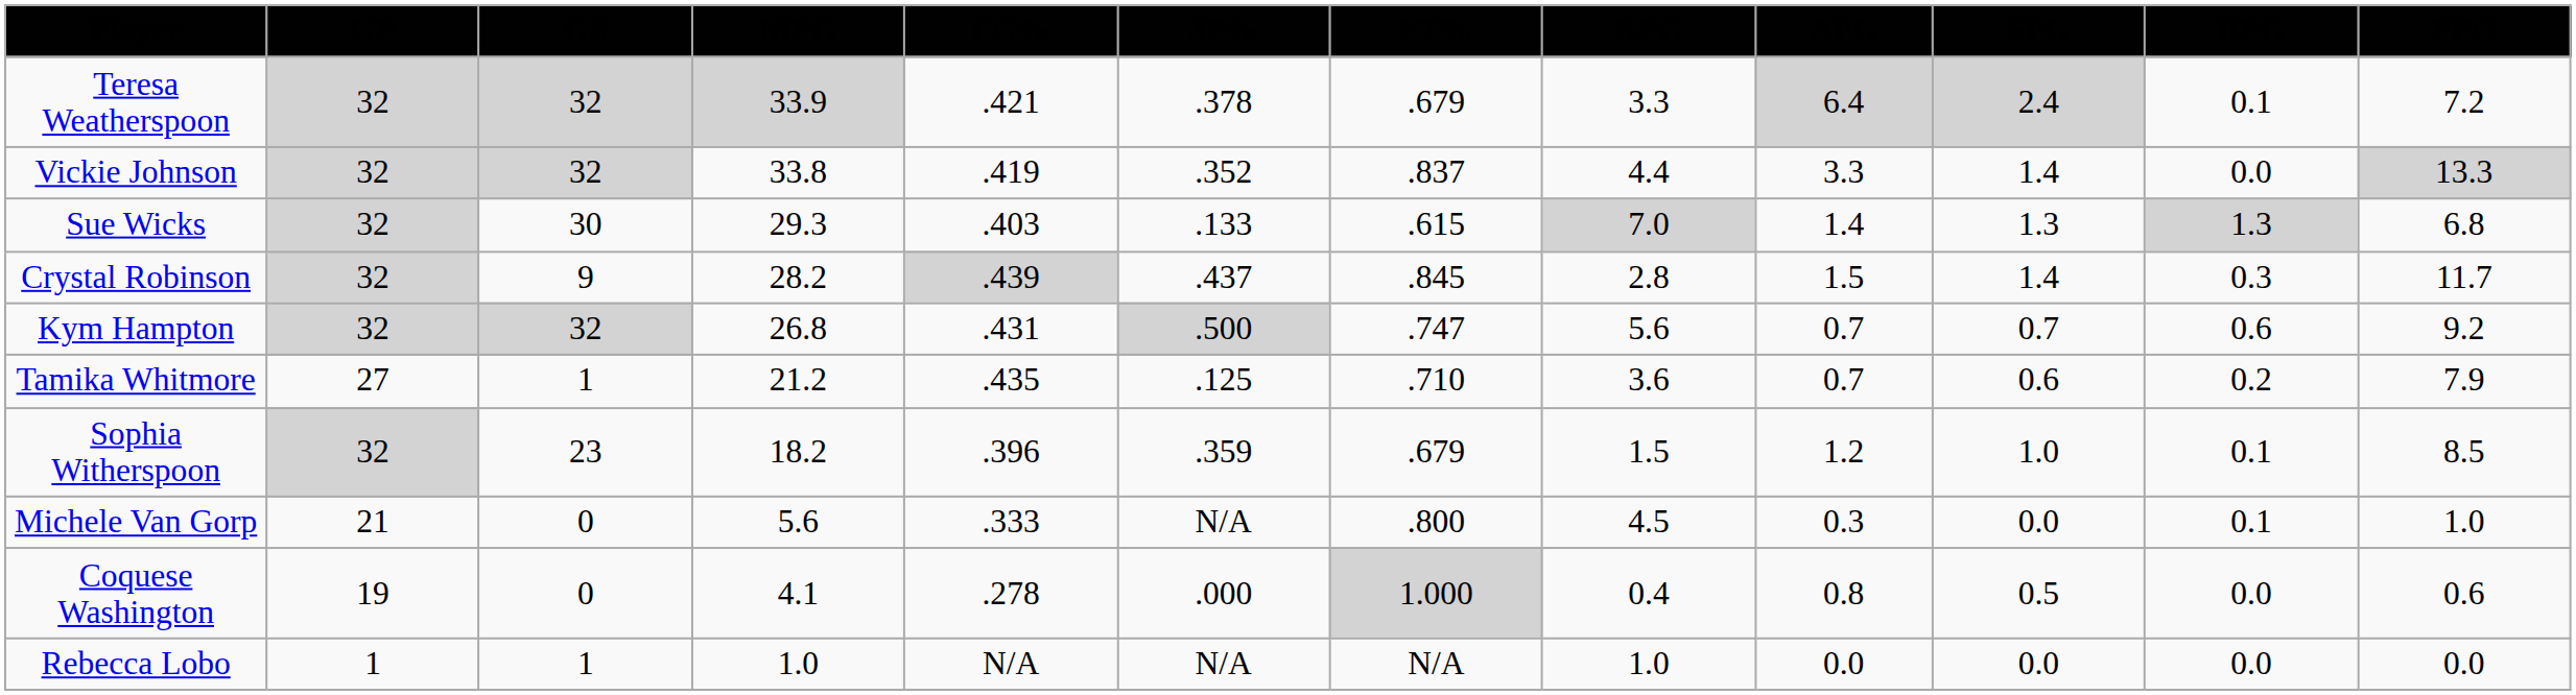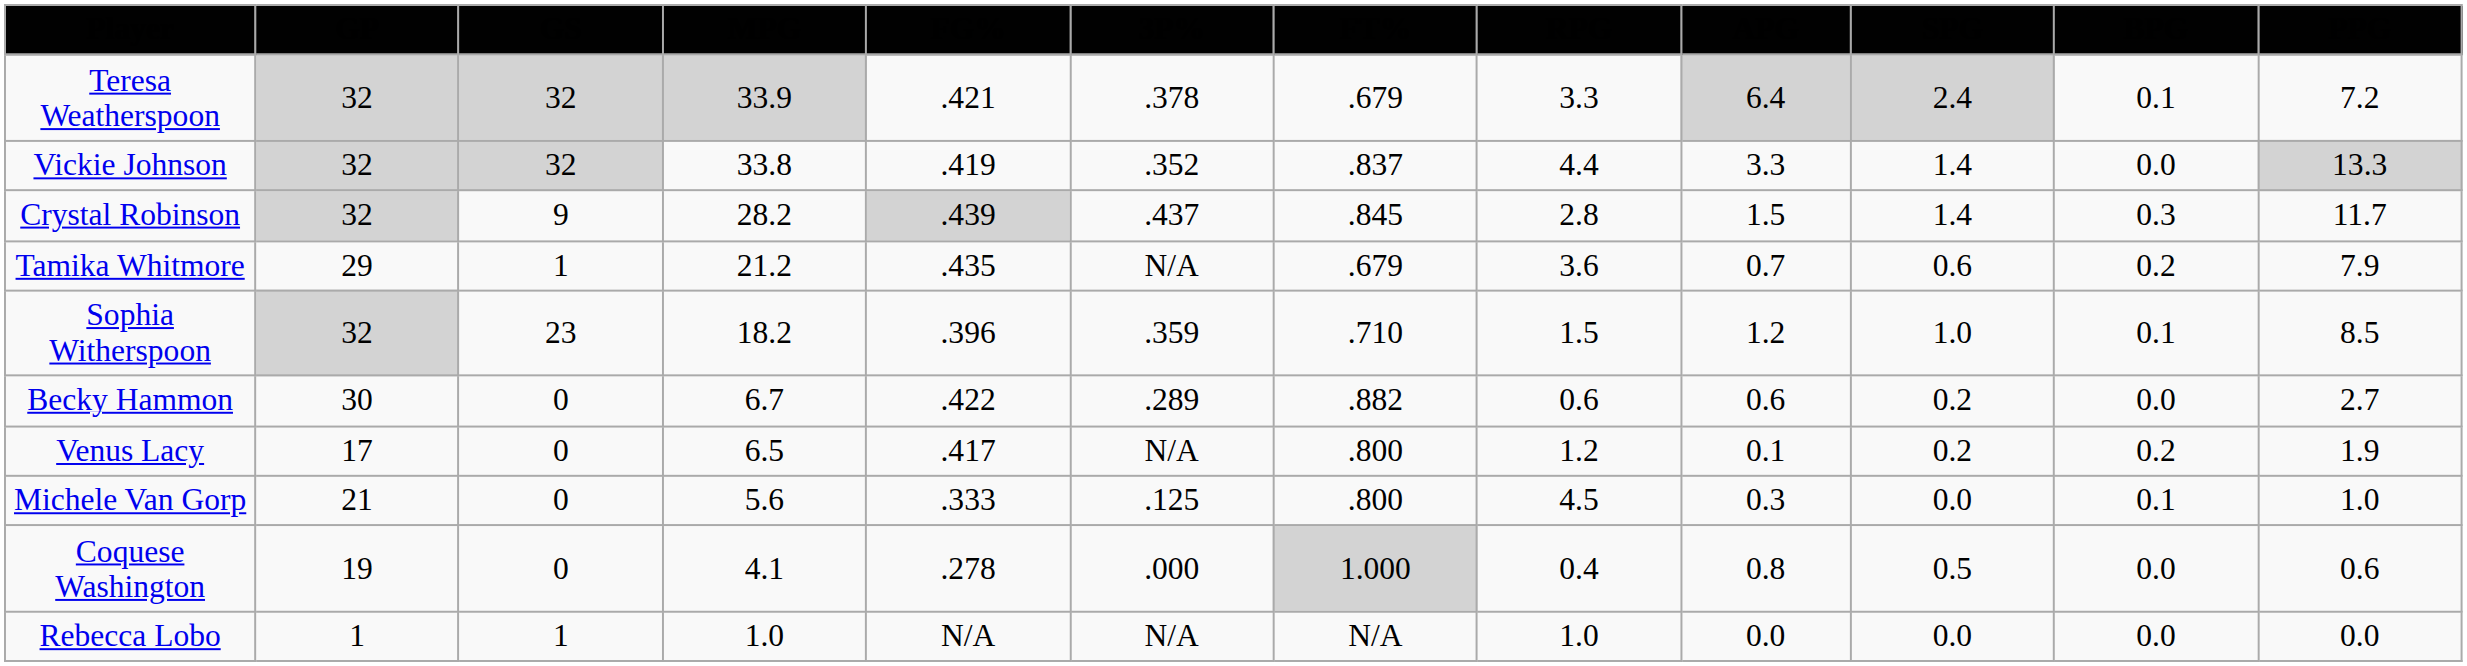- row: Sue Wicks | 32 | 30 | 29.3 | .403 | .133 | .615 | 7.0 | 1.4 | 1.3 | 1.3 | 6.8
- row: Kym Hampton | 32 | 32 | 26.8 | .431 | .500 | .747 | 5.6 | 0.7 | 0.7 | 0.6 | 9.2
Tamika Whitmore | GP: 27 -> 29
Tamika Whitmore | 3P%: .125 -> N/A
Tamika Whitmore | FT%: .710 -> .679
Sophia Witherspoon | FT%: .679 -> .710
+ row: Becky Hammon | 30 | 0 | 6.7 | .422 | .289 | .882 | 0.6 | 0.6 | 0.2 | 0.0 | 2.7
+ row: Venus Lacy | 17 | 0 | 6.5 | .417 | N/A | .800 | 1.2 | 0.1 | 0.2 | 0.2 | 1.9
Michele Van Gorp | 3P%: N/A -> .125
